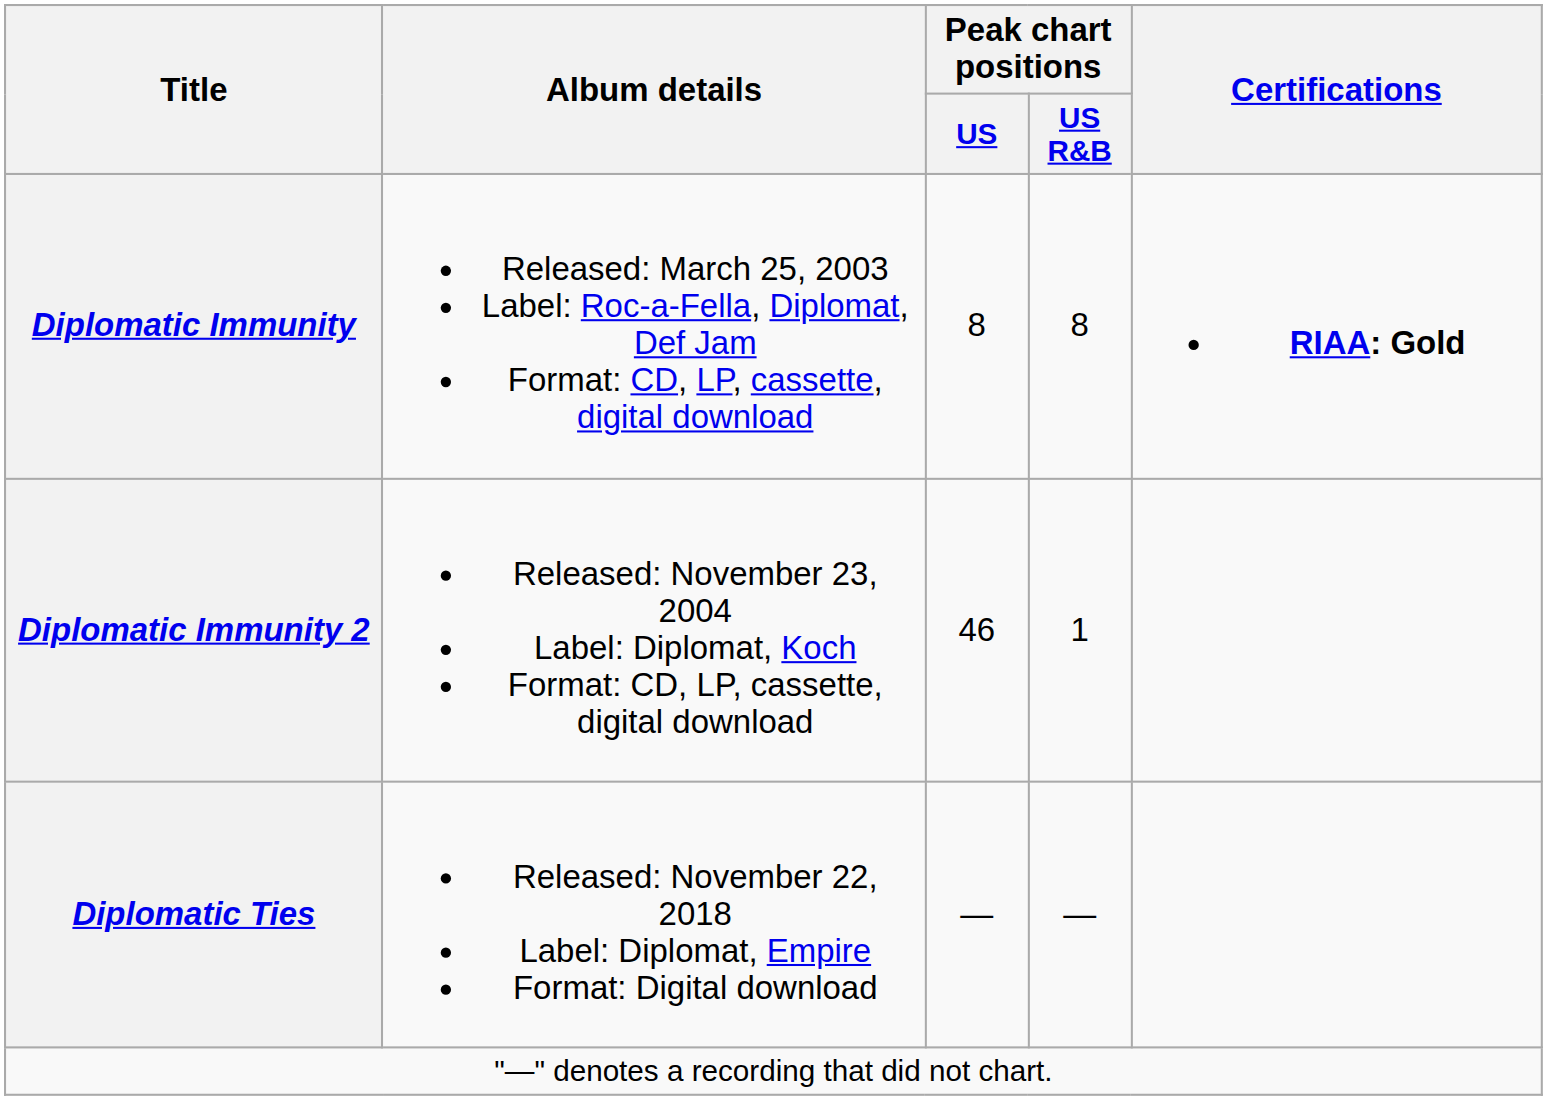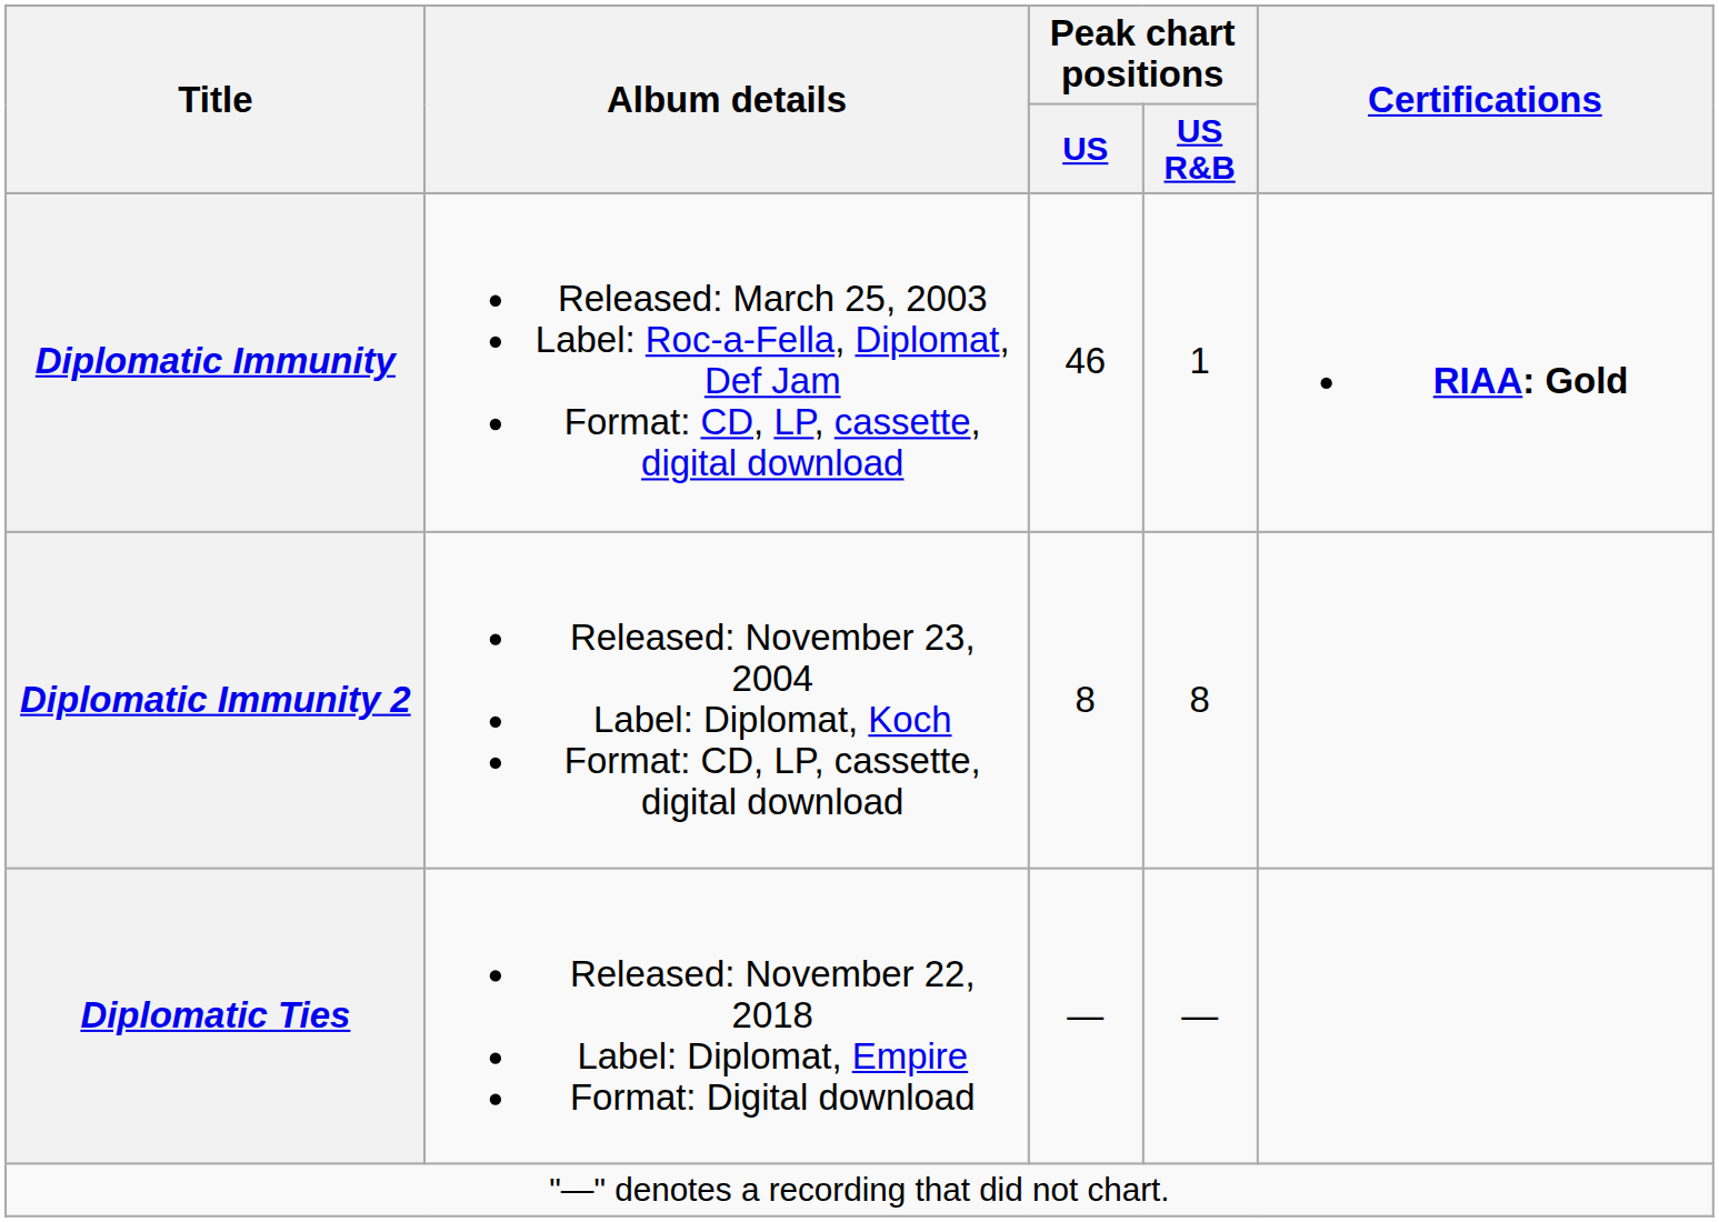Diplomatic Immunity | Peak chart positions / US: 8 -> 46
Diplomatic Immunity | Peak chart positions / US R&B: 8 -> 1
Diplomatic Immunity 2 | Peak chart positions / US: 46 -> 8
Diplomatic Immunity 2 | Peak chart positions / US R&B: 1 -> 8
